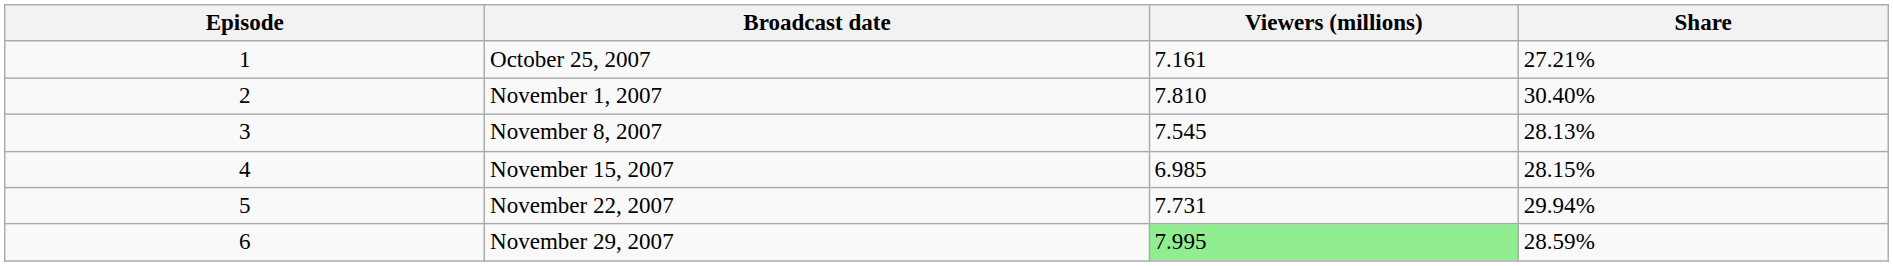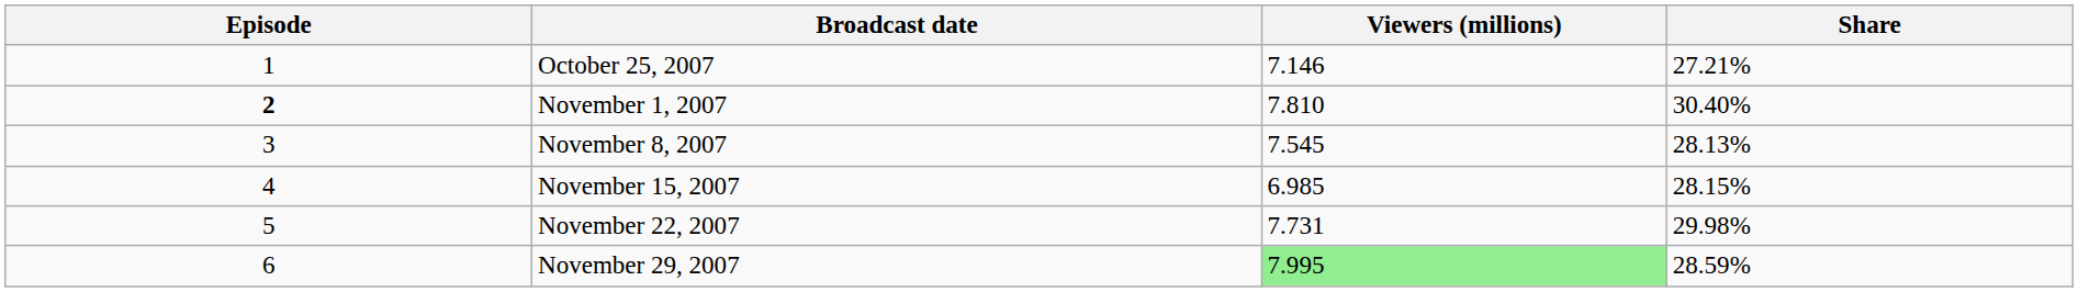October 25, 2007 | Viewers (millions): 7.161 -> 7.146
November 1, 2007 | Episode: normal -> bold
November 22, 2007 | Share: 29.94% -> 29.98%
